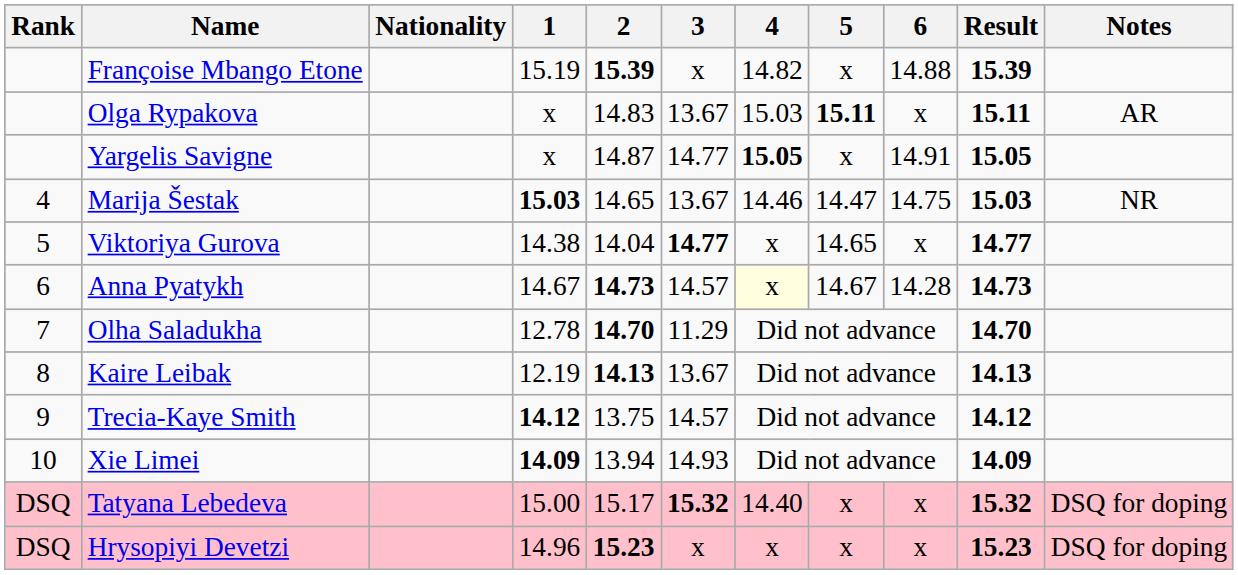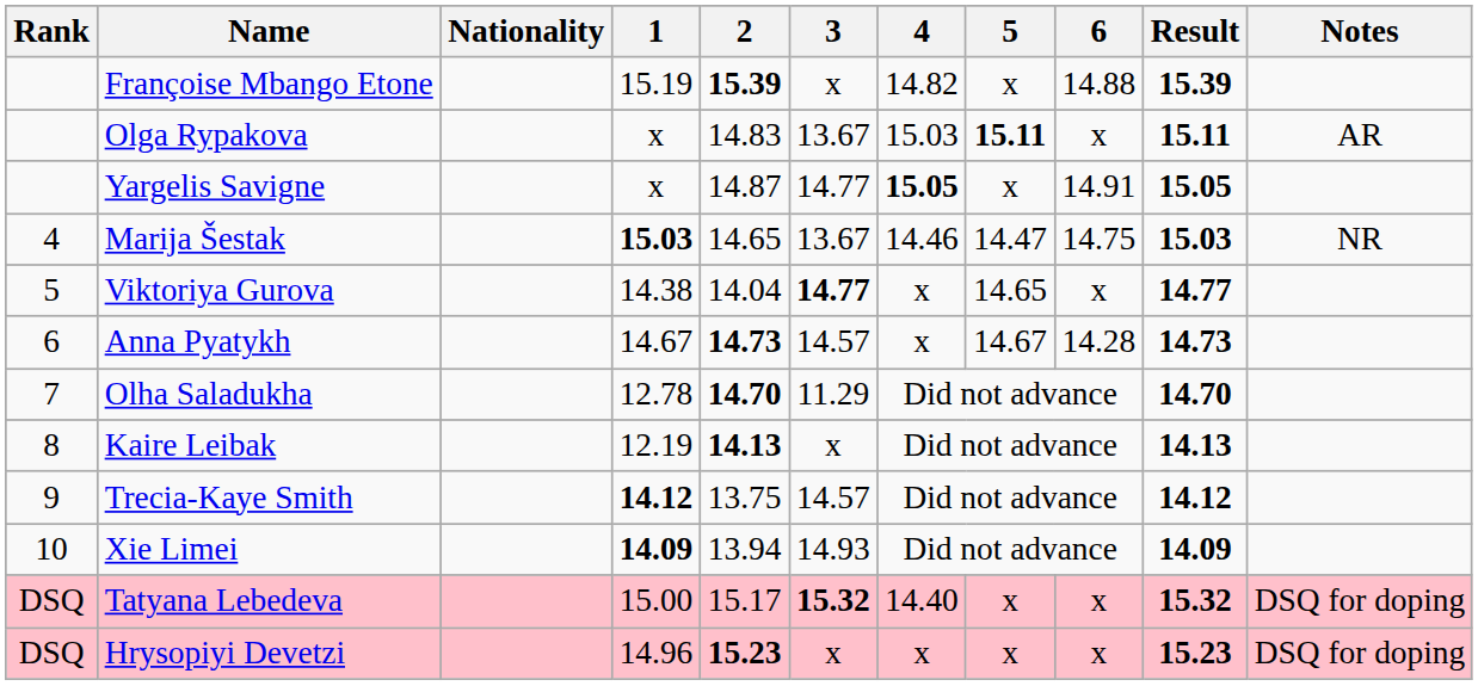Anna Pyatykh | 4: lightyellow background -> no background
Kaire Leibak | 3: 13.67 -> x
